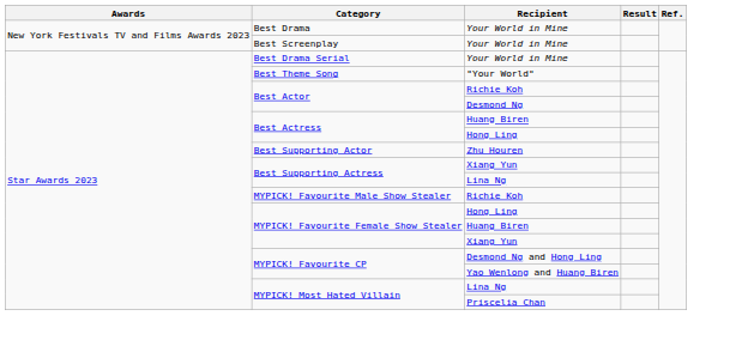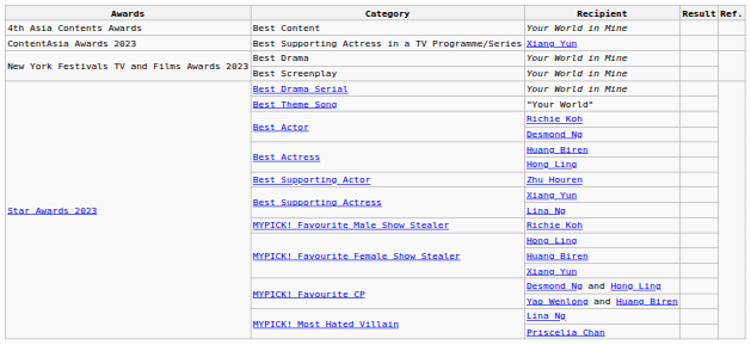+ row: 4th Asia Contents Awards | Best Content | Your World in Mine
+ row: ContentAsia Awards 2023 | Best Supporting Actress in a TV Programme/Series | Xiang Yun
